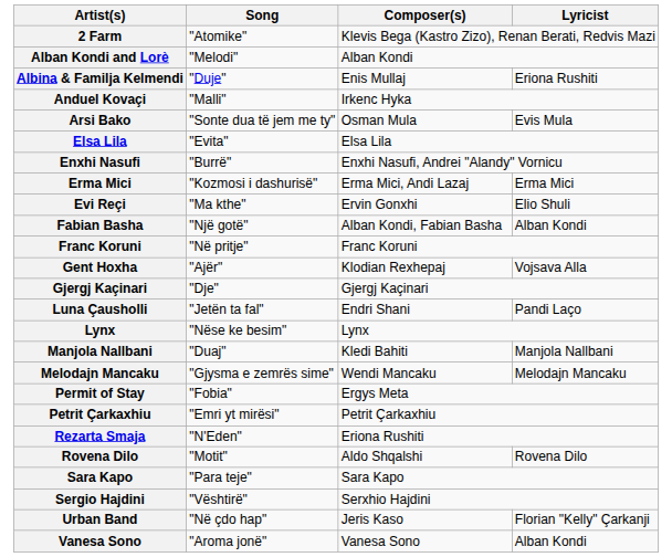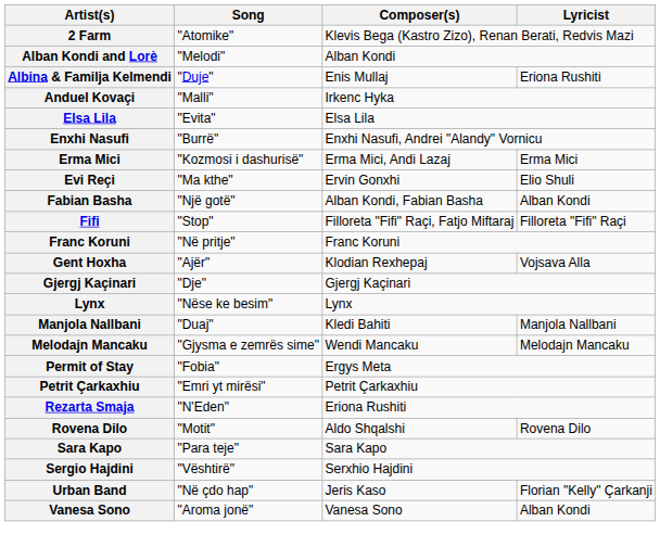- row: Arsi Bako | "Sonte dua të jem me ty" | Osman Mula | Evis Mula
+ row: Fifi | "Stop" | Filloreta "Fifi" Raçi, Fatjo Miftaraj | Filloreta "Fifi" Raçi
- row: Luna Çausholli | "Jetën ta fal" | Endri Shani | Pandi Laço
